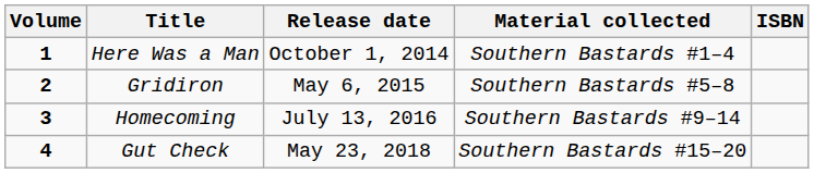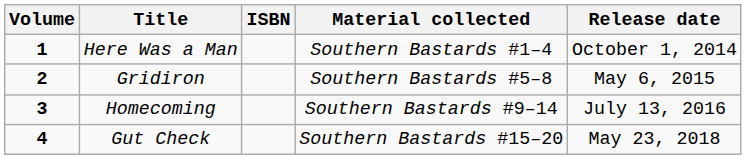columns swapped: Release date <-> ISBN
